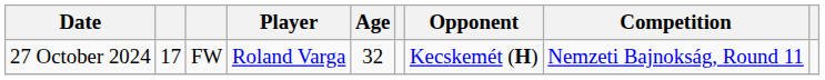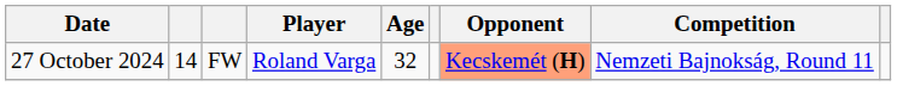27 October 2024 | column 2: 17 -> 14
27 October 2024 | Opponent: no background -> lightsalmon background
